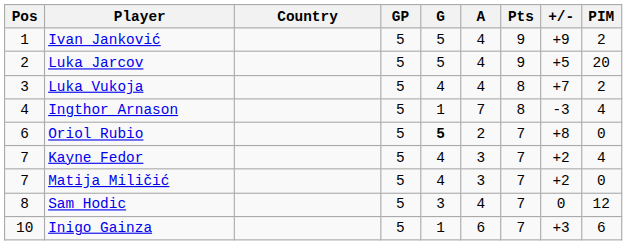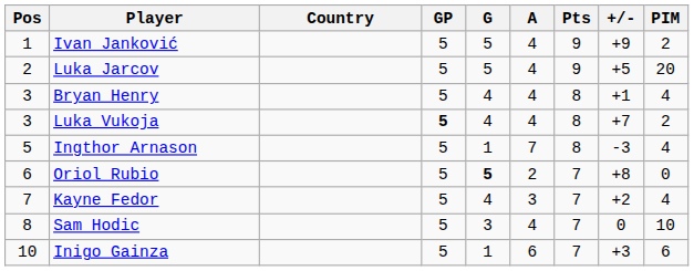+ row: 3 | Bryan Henry | 5 | 4 | 4 | 8 | +1 | 4
Luka Vukoja | GP: normal -> bold
Ingthor Arnason | Pos: 4 -> 5
- row: 7 | Matija Miličić | 5 | 4 | 3 | 7 | +2 | 0
Sam Hodic | PIM: 12 -> 10
